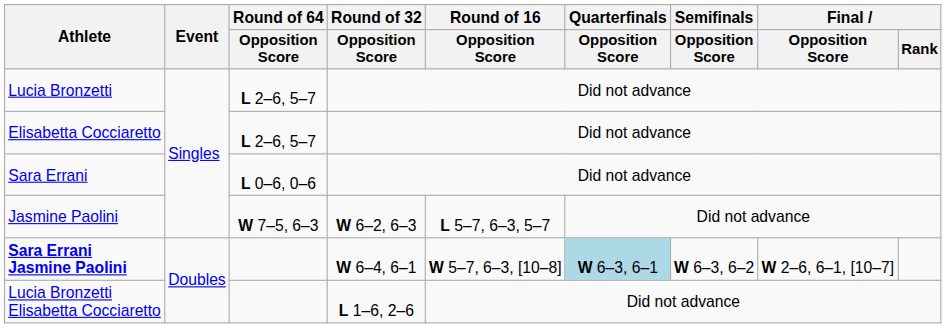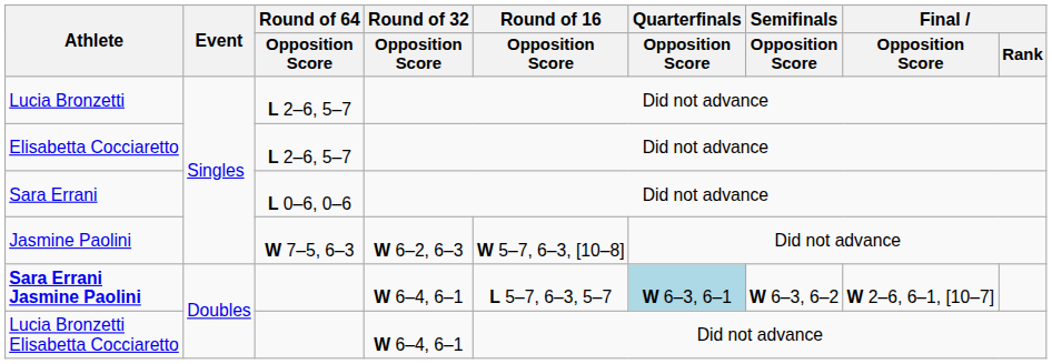Jasmine Paolini | Round of 16 / Opposition Score: L 5–7, 6–3, 5–7 -> W 5–7, 6–3, [10–8]
Sara Errani Jasmine Paolini | Round of 16 / Opposition Score: W 5–7, 6–3, [10–8] -> L 5–7, 6–3, 5–7
Lucia Bronzetti Elisabetta Cocciaretto | Round of 32 / Opposition Score: L 1–6, 2–6 -> W 6–4, 6–1
